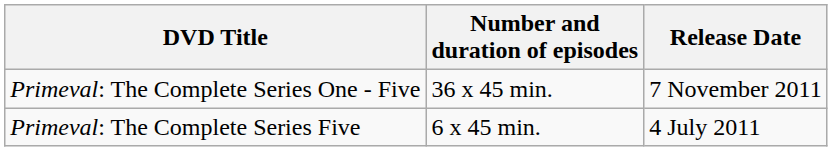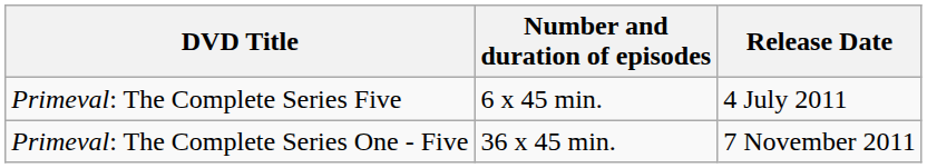rows swapped: Primeval: The Complete Series Five <-> Primeval: The Complete Series One - Five
